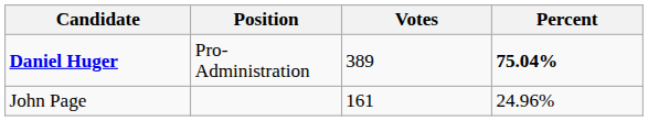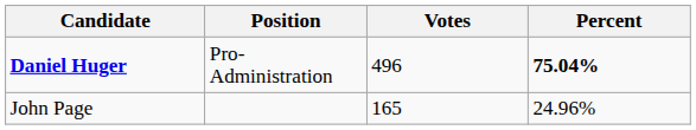Daniel Huger | Votes: 389 -> 496
John Page | Votes: 161 -> 165
